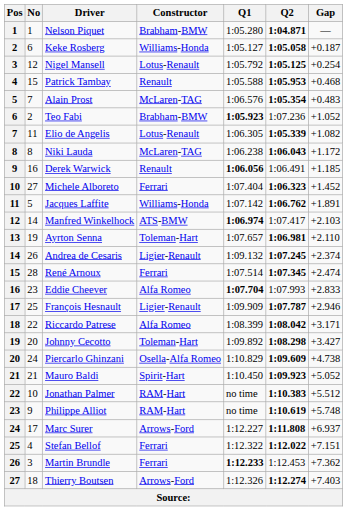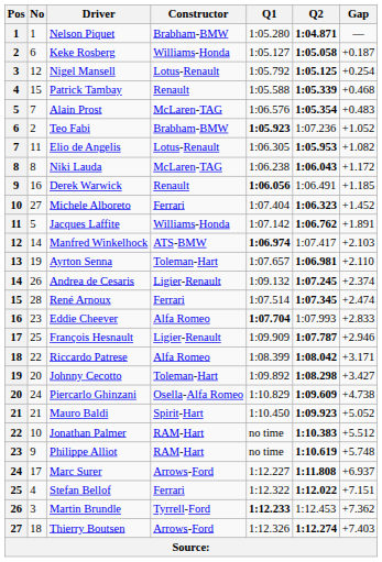Patrick Tambay | Q2: 1:05.953 -> 1:05.339
Elio de Angelis | Q2: 1:05.339 -> 1:05.953
Martin Brundle | Constructor: Ferrari -> Tyrrell-Ford
